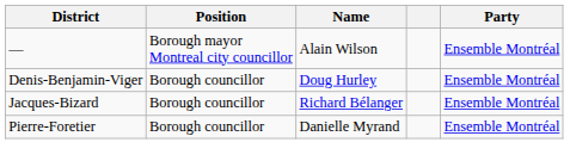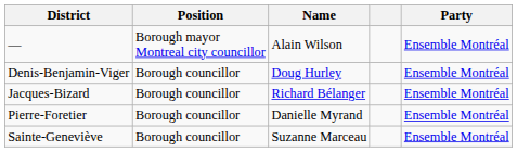+ row: Sainte-Geneviève | Borough councillor | Suzanne Marceau | Ensemble Montréal
